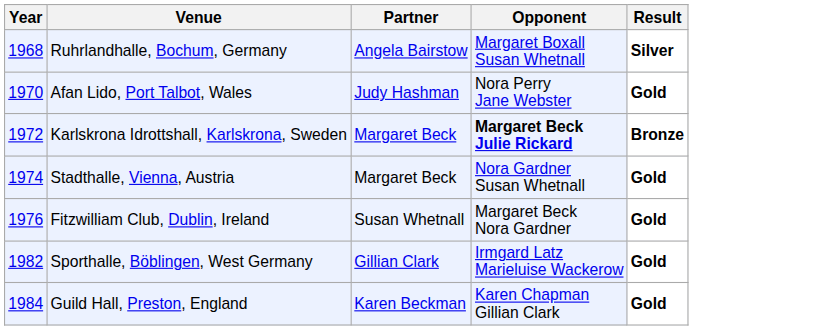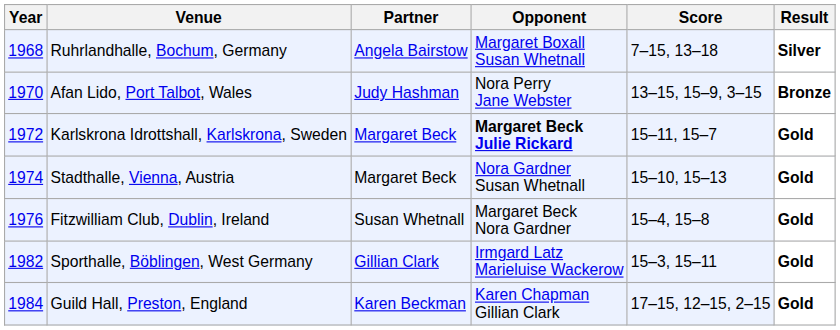+ column: Score | 7–15, 13–18 | 13–15, 15–9, 3–15 | 15–11, 15–7 | 15–10, 15–13 | 15–4, 15–8 | 15–3, 15–11 | 17–15, 12–15, 2–15
Afan Lido, Port Talbot, Wales | Result: Gold -> Bronze
Karlskrona Idrottshall, Karlskrona, Sweden | Result: Bronze -> Gold
